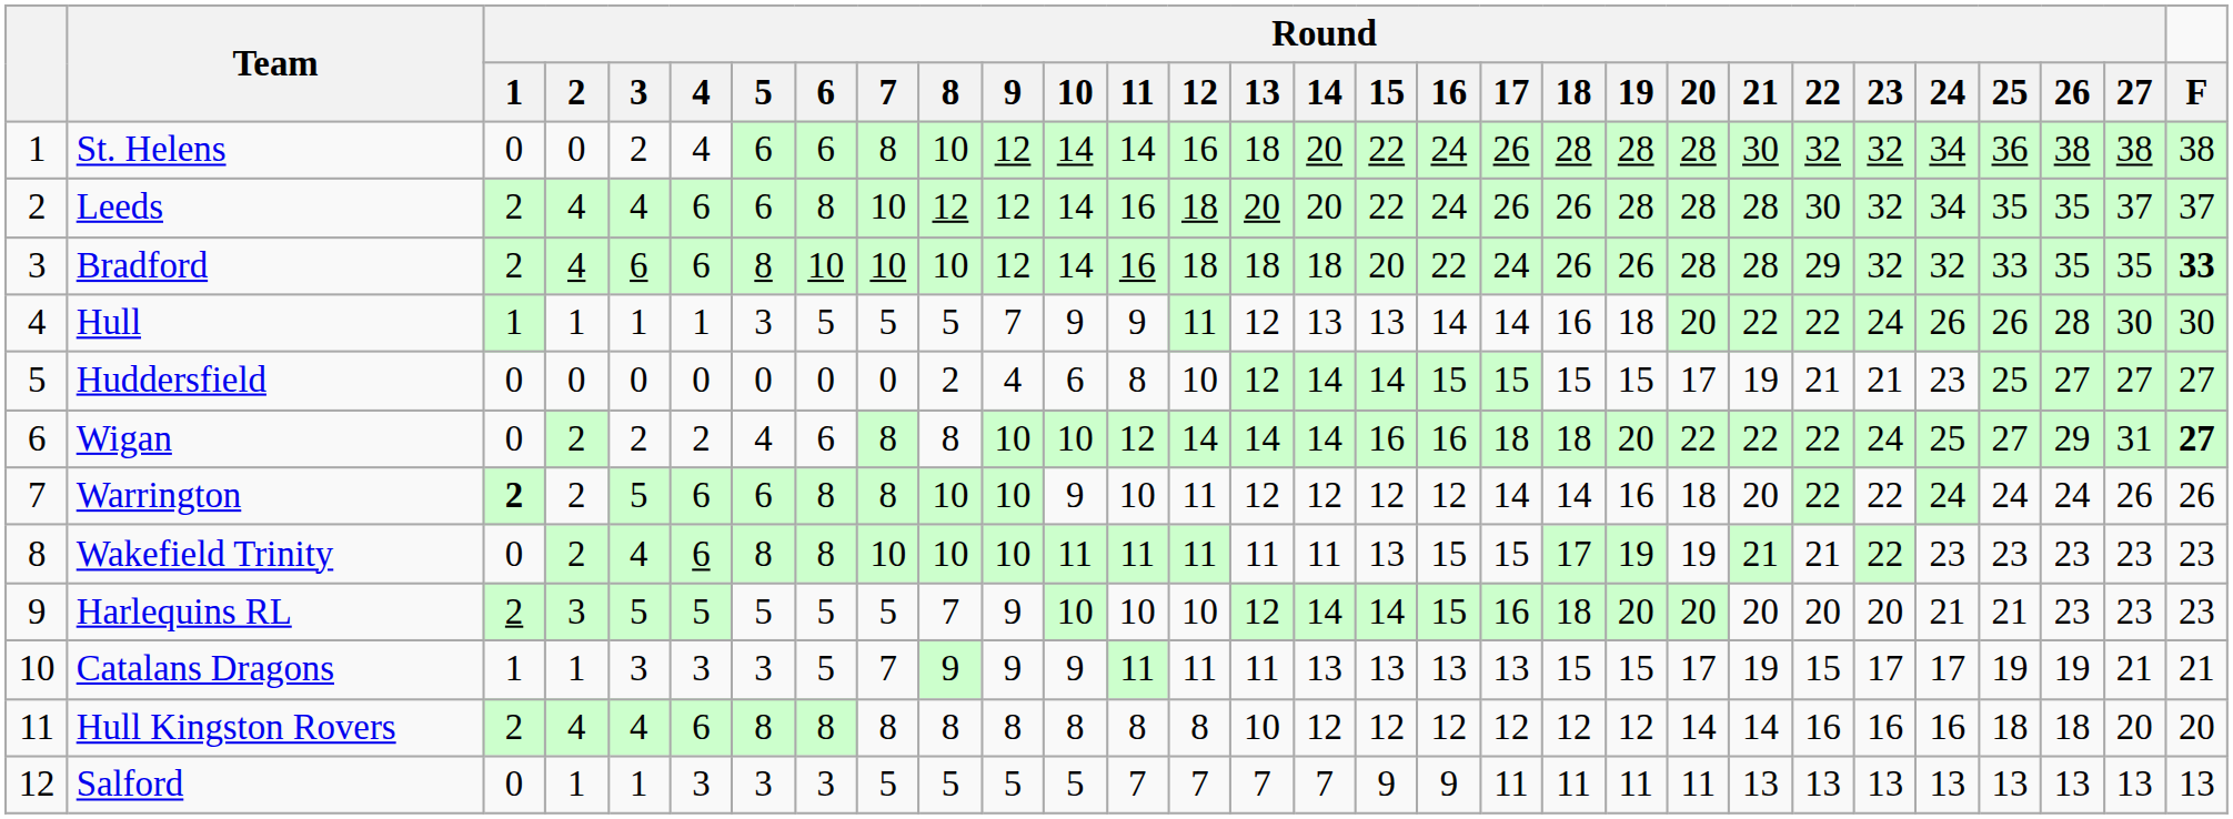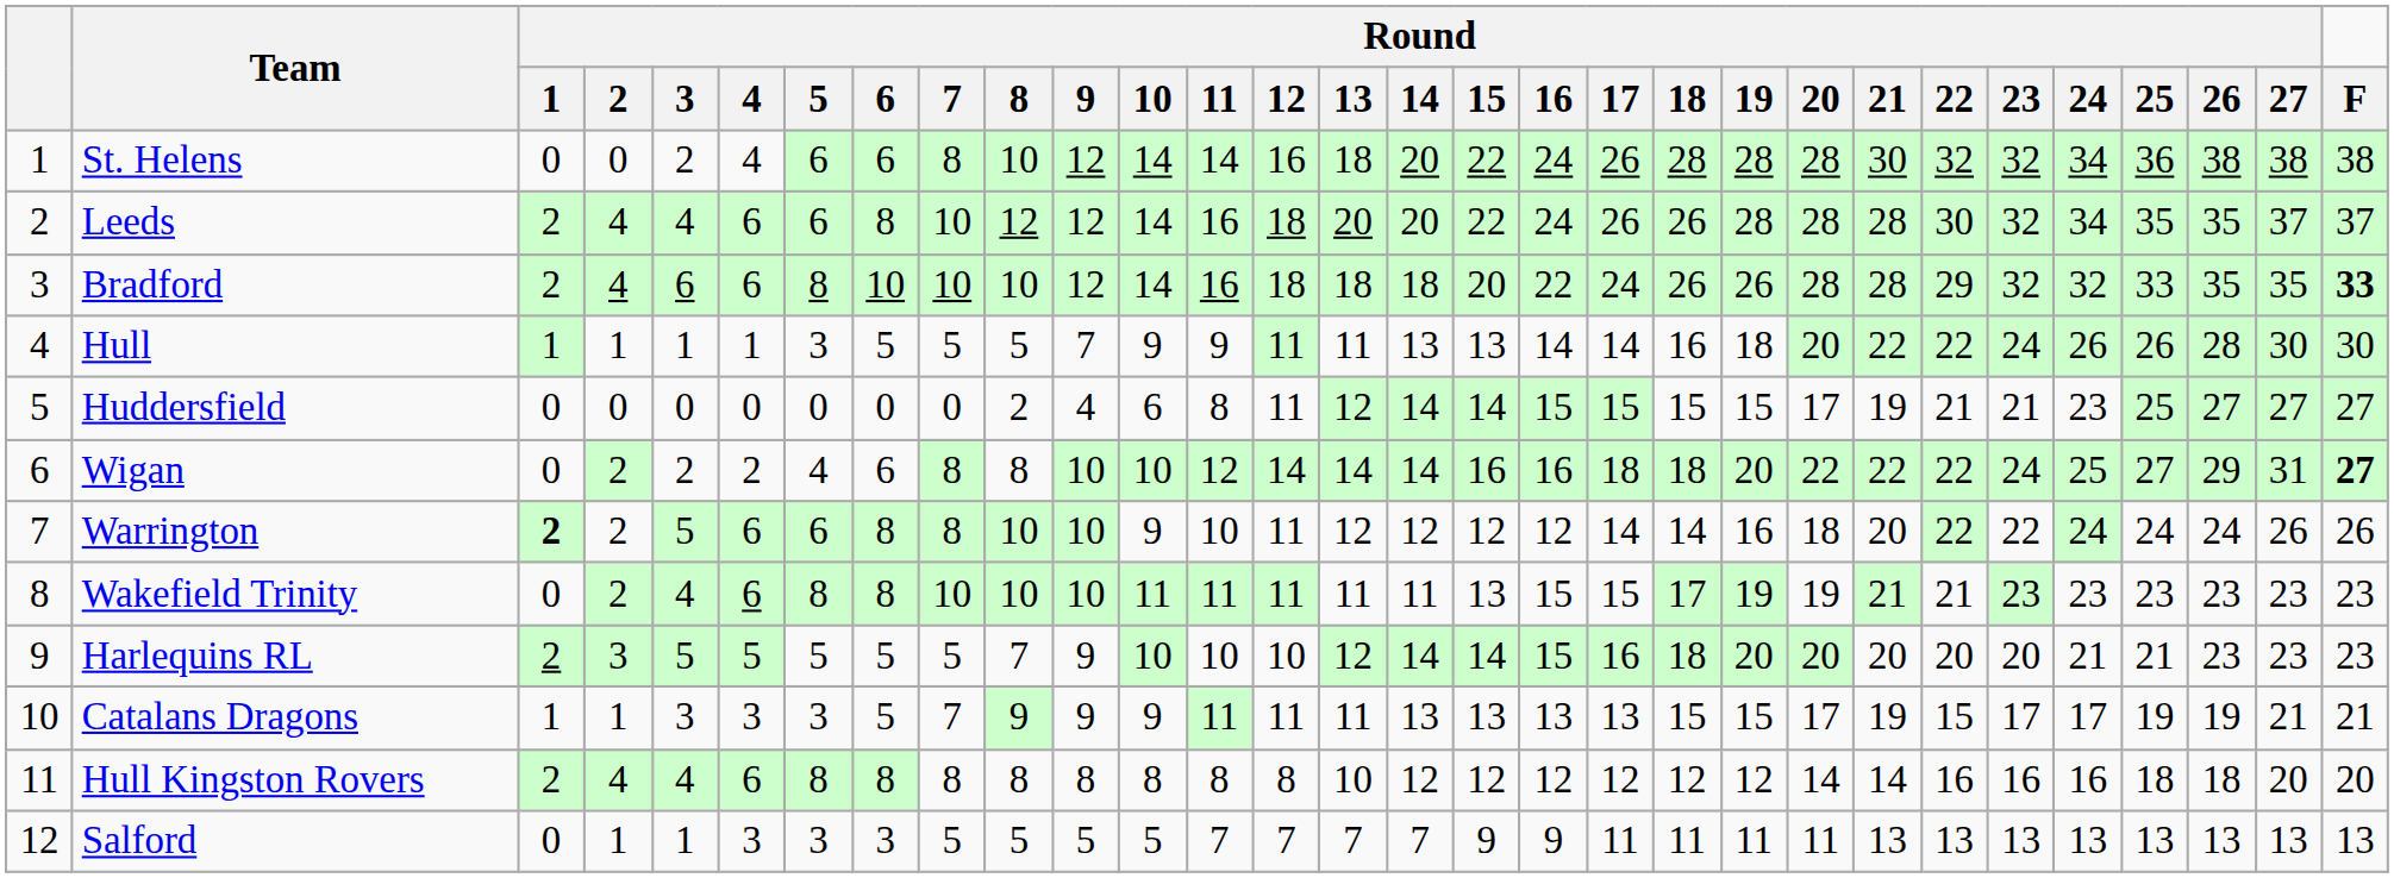Hull | Round / 13: 12 -> 11
Huddersfield | Round / 12: 10 -> 11
Wakefield Trinity | Round / 23: 22 -> 23
